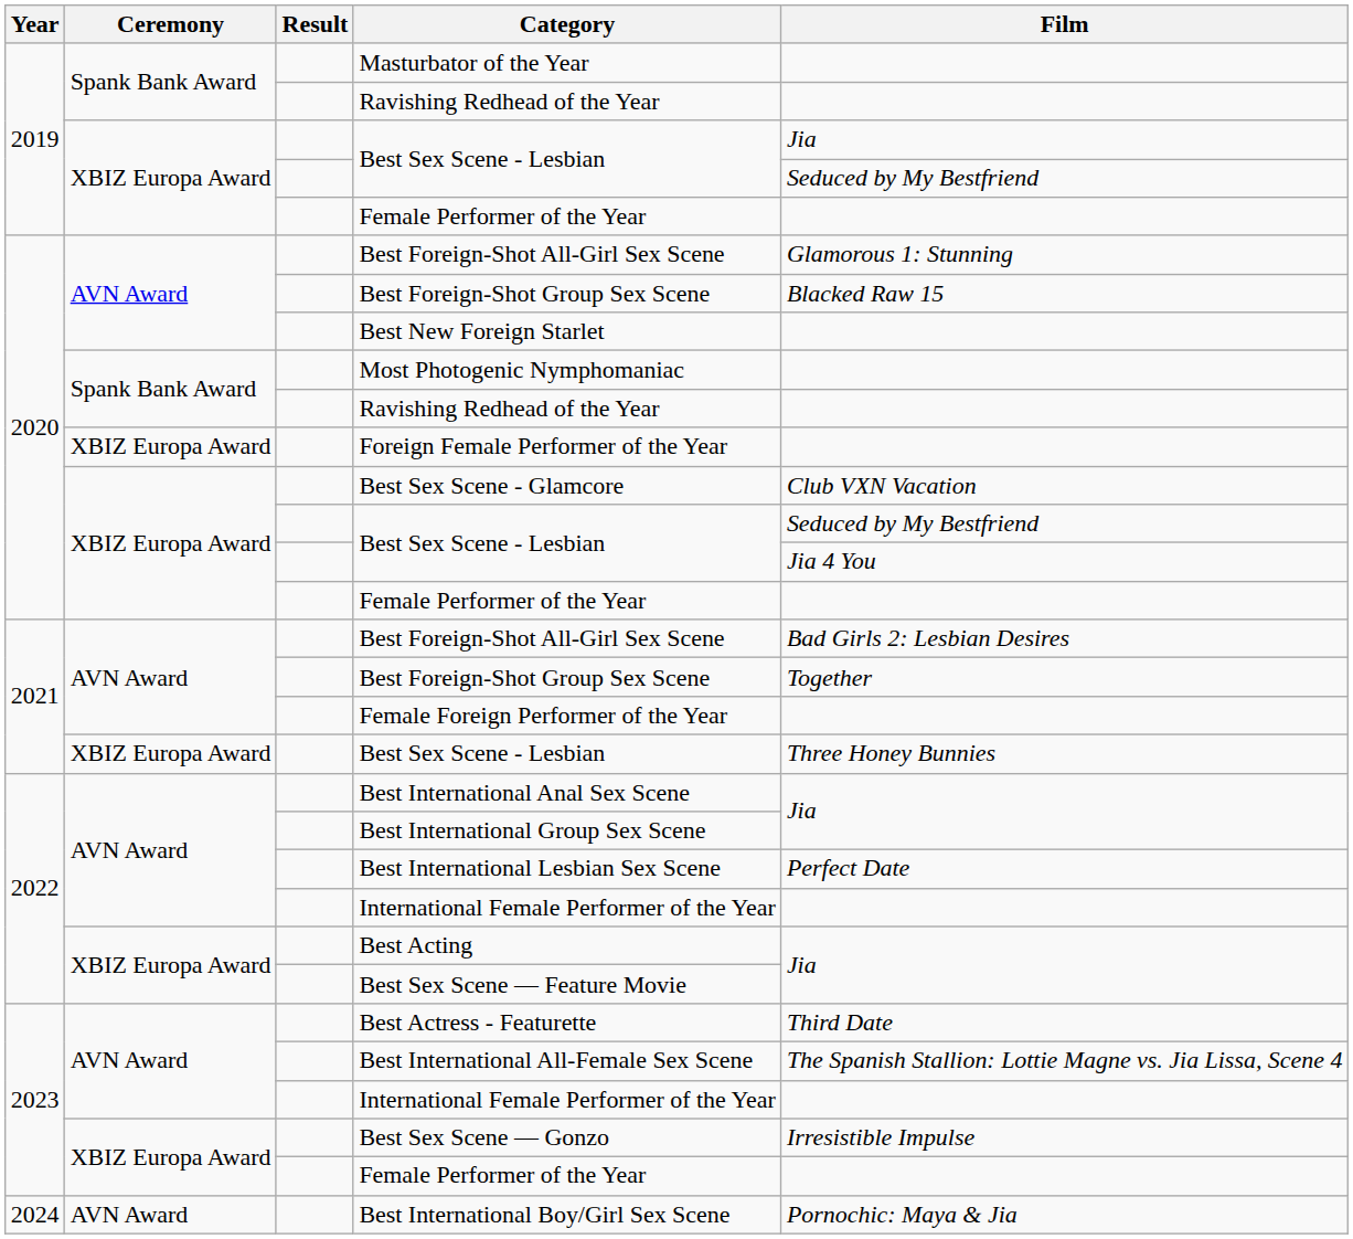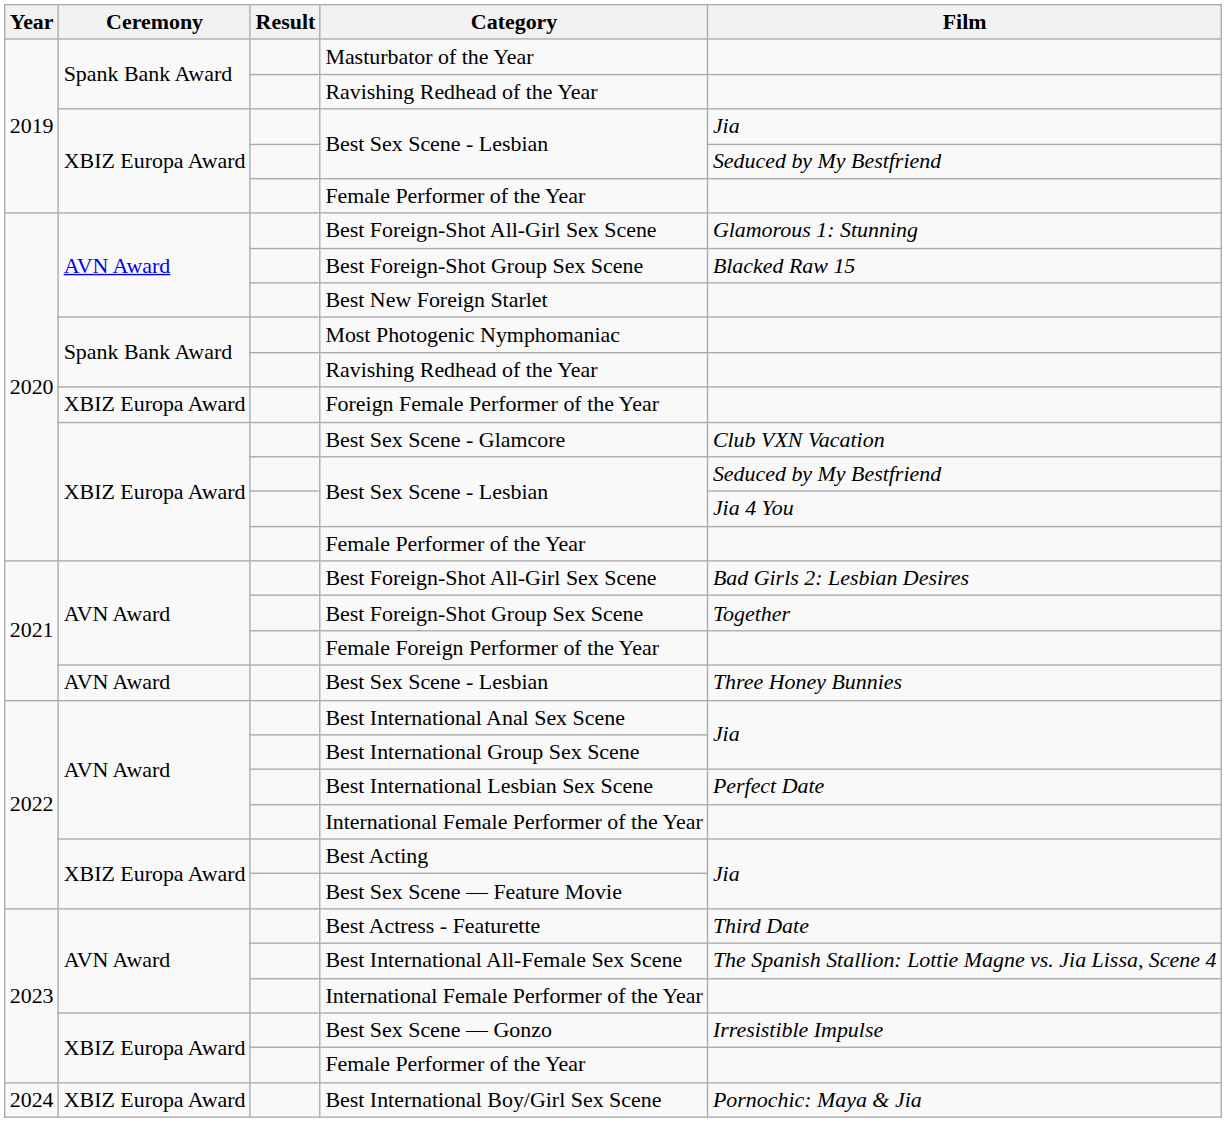2021 / Best Sex Scene - Lesbian | Ceremony: XBIZ Europa Award -> AVN Award
Best International Boy/Girl Sex Scene | Ceremony: AVN Award -> XBIZ Europa Award
